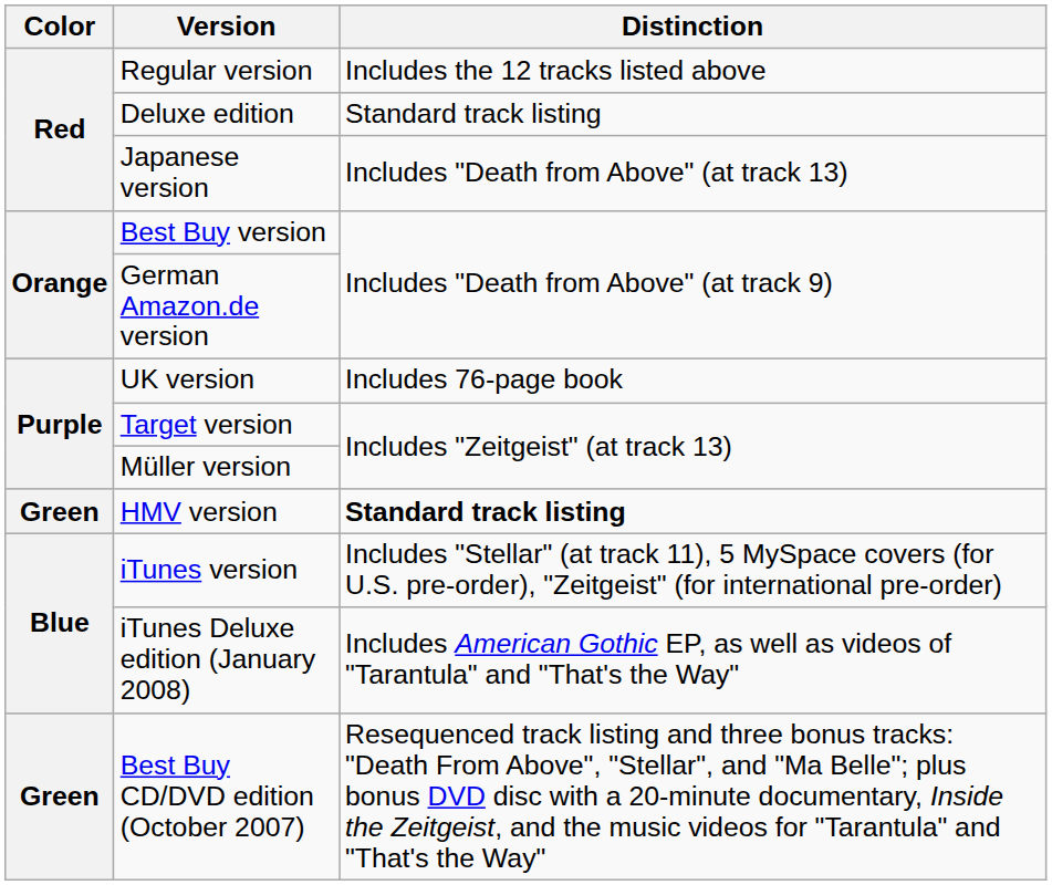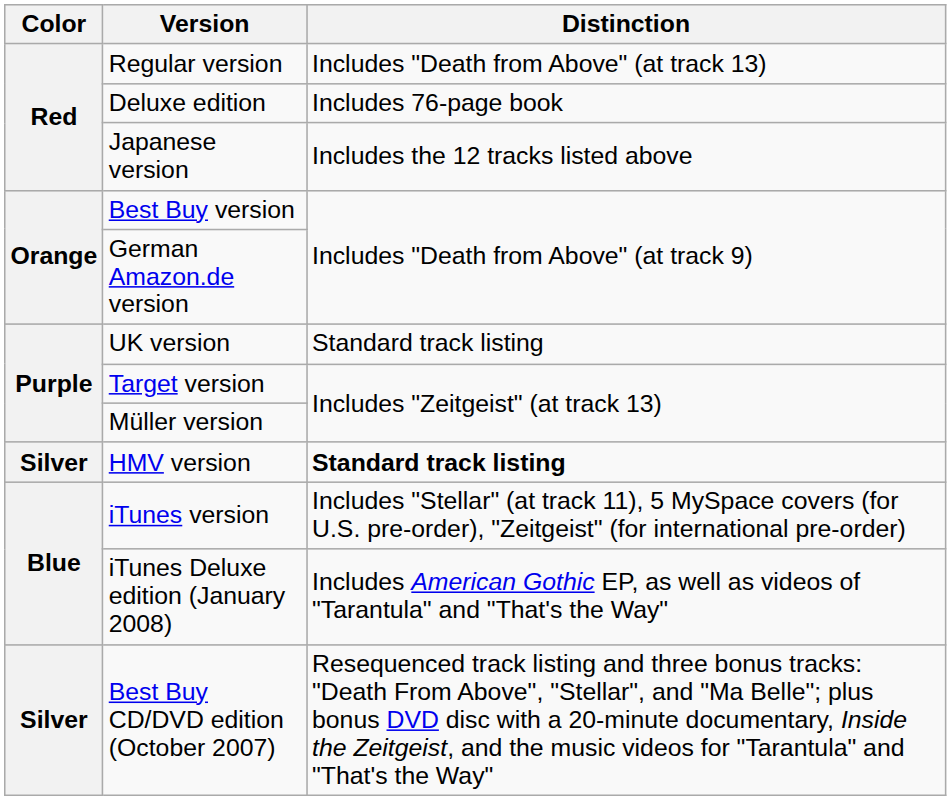Regular version | Distinction: Includes the 12 tracks listed above -> Includes "Death from Above" (at track 13)
Deluxe edition | Distinction: Standard track listing -> Includes 76-page book
Japanese version | Distinction: Includes "Death from Above" (at track 13) -> Includes the 12 tracks listed above
UK version | Distinction: Includes 76-page book -> Standard track listing
HMV version | Color: Green -> Silver
Best Buy CD/DVD edition (October 2007) | Color: Green -> Silver
